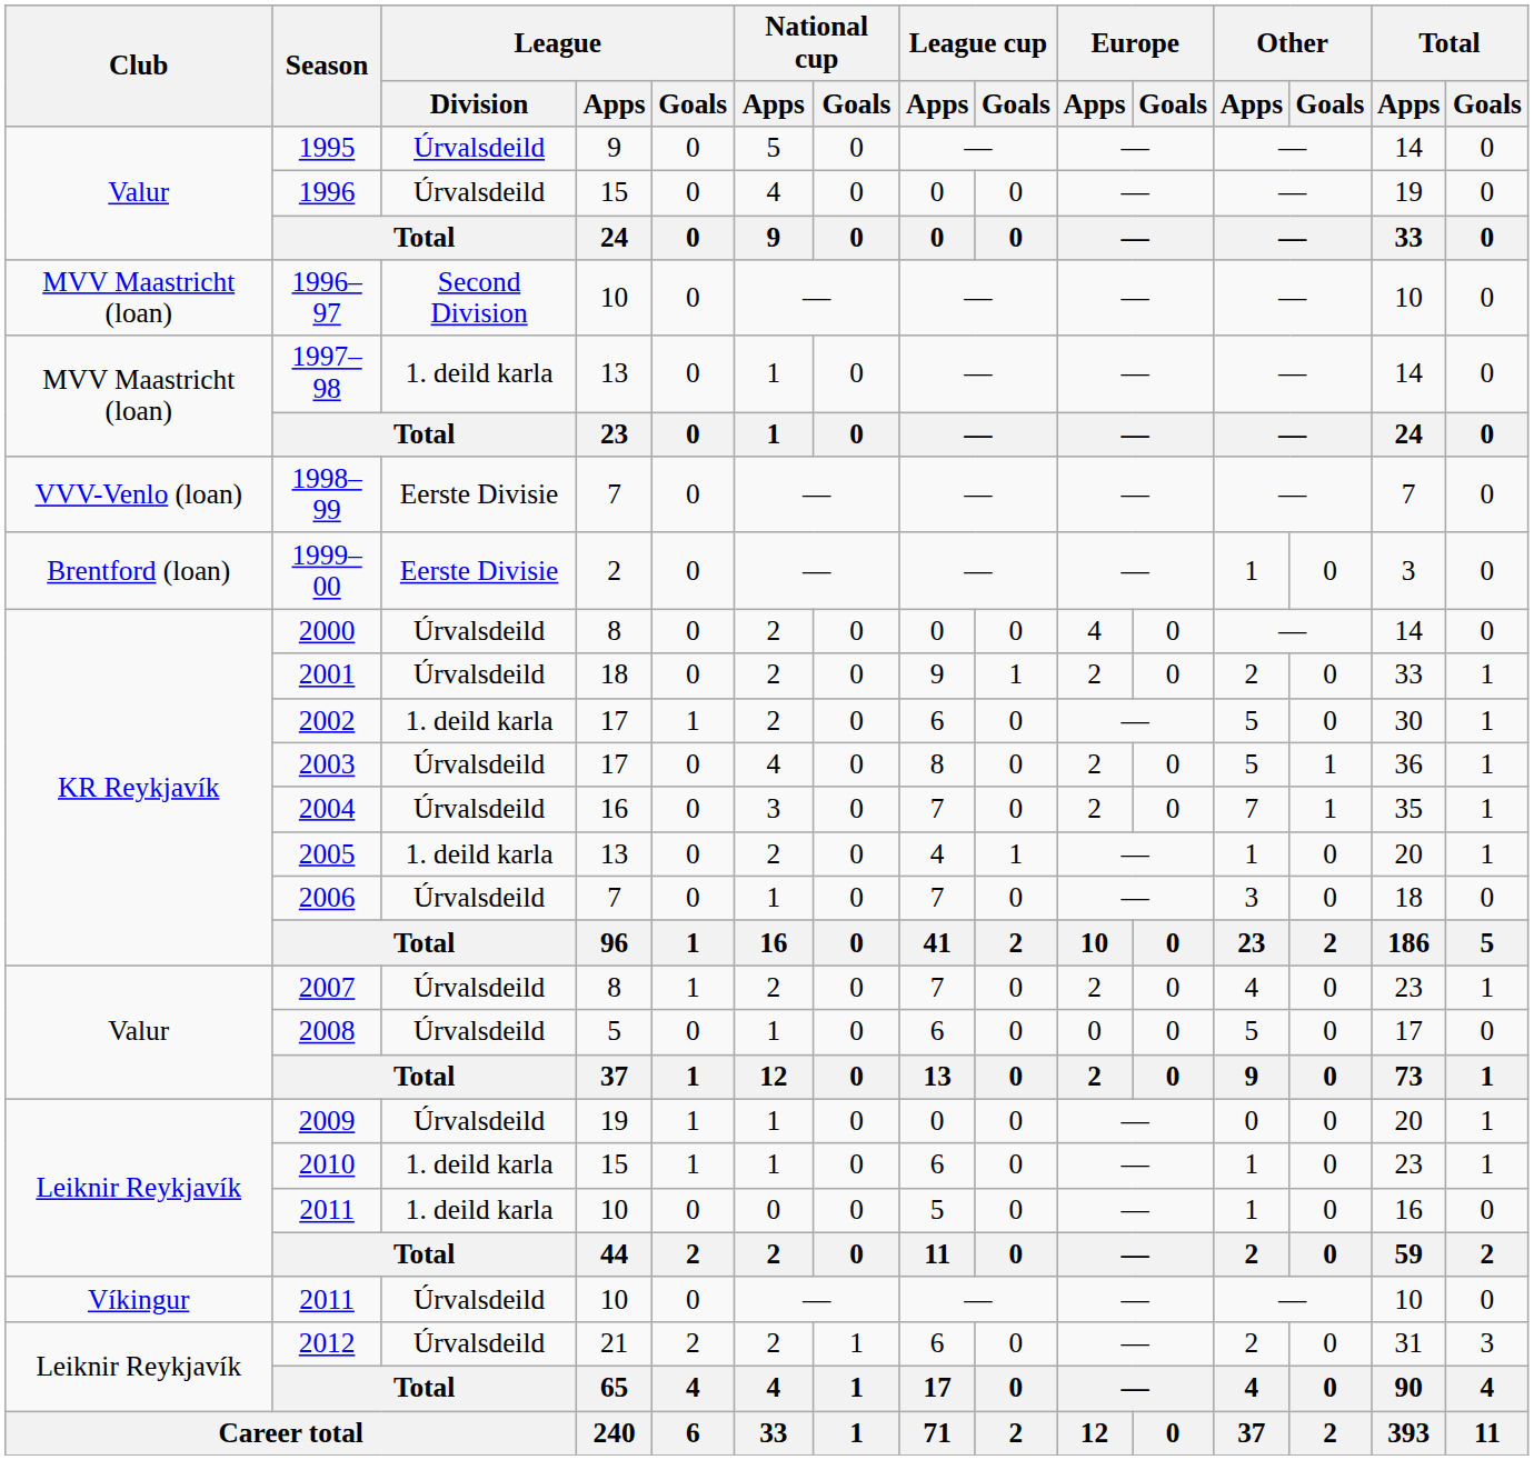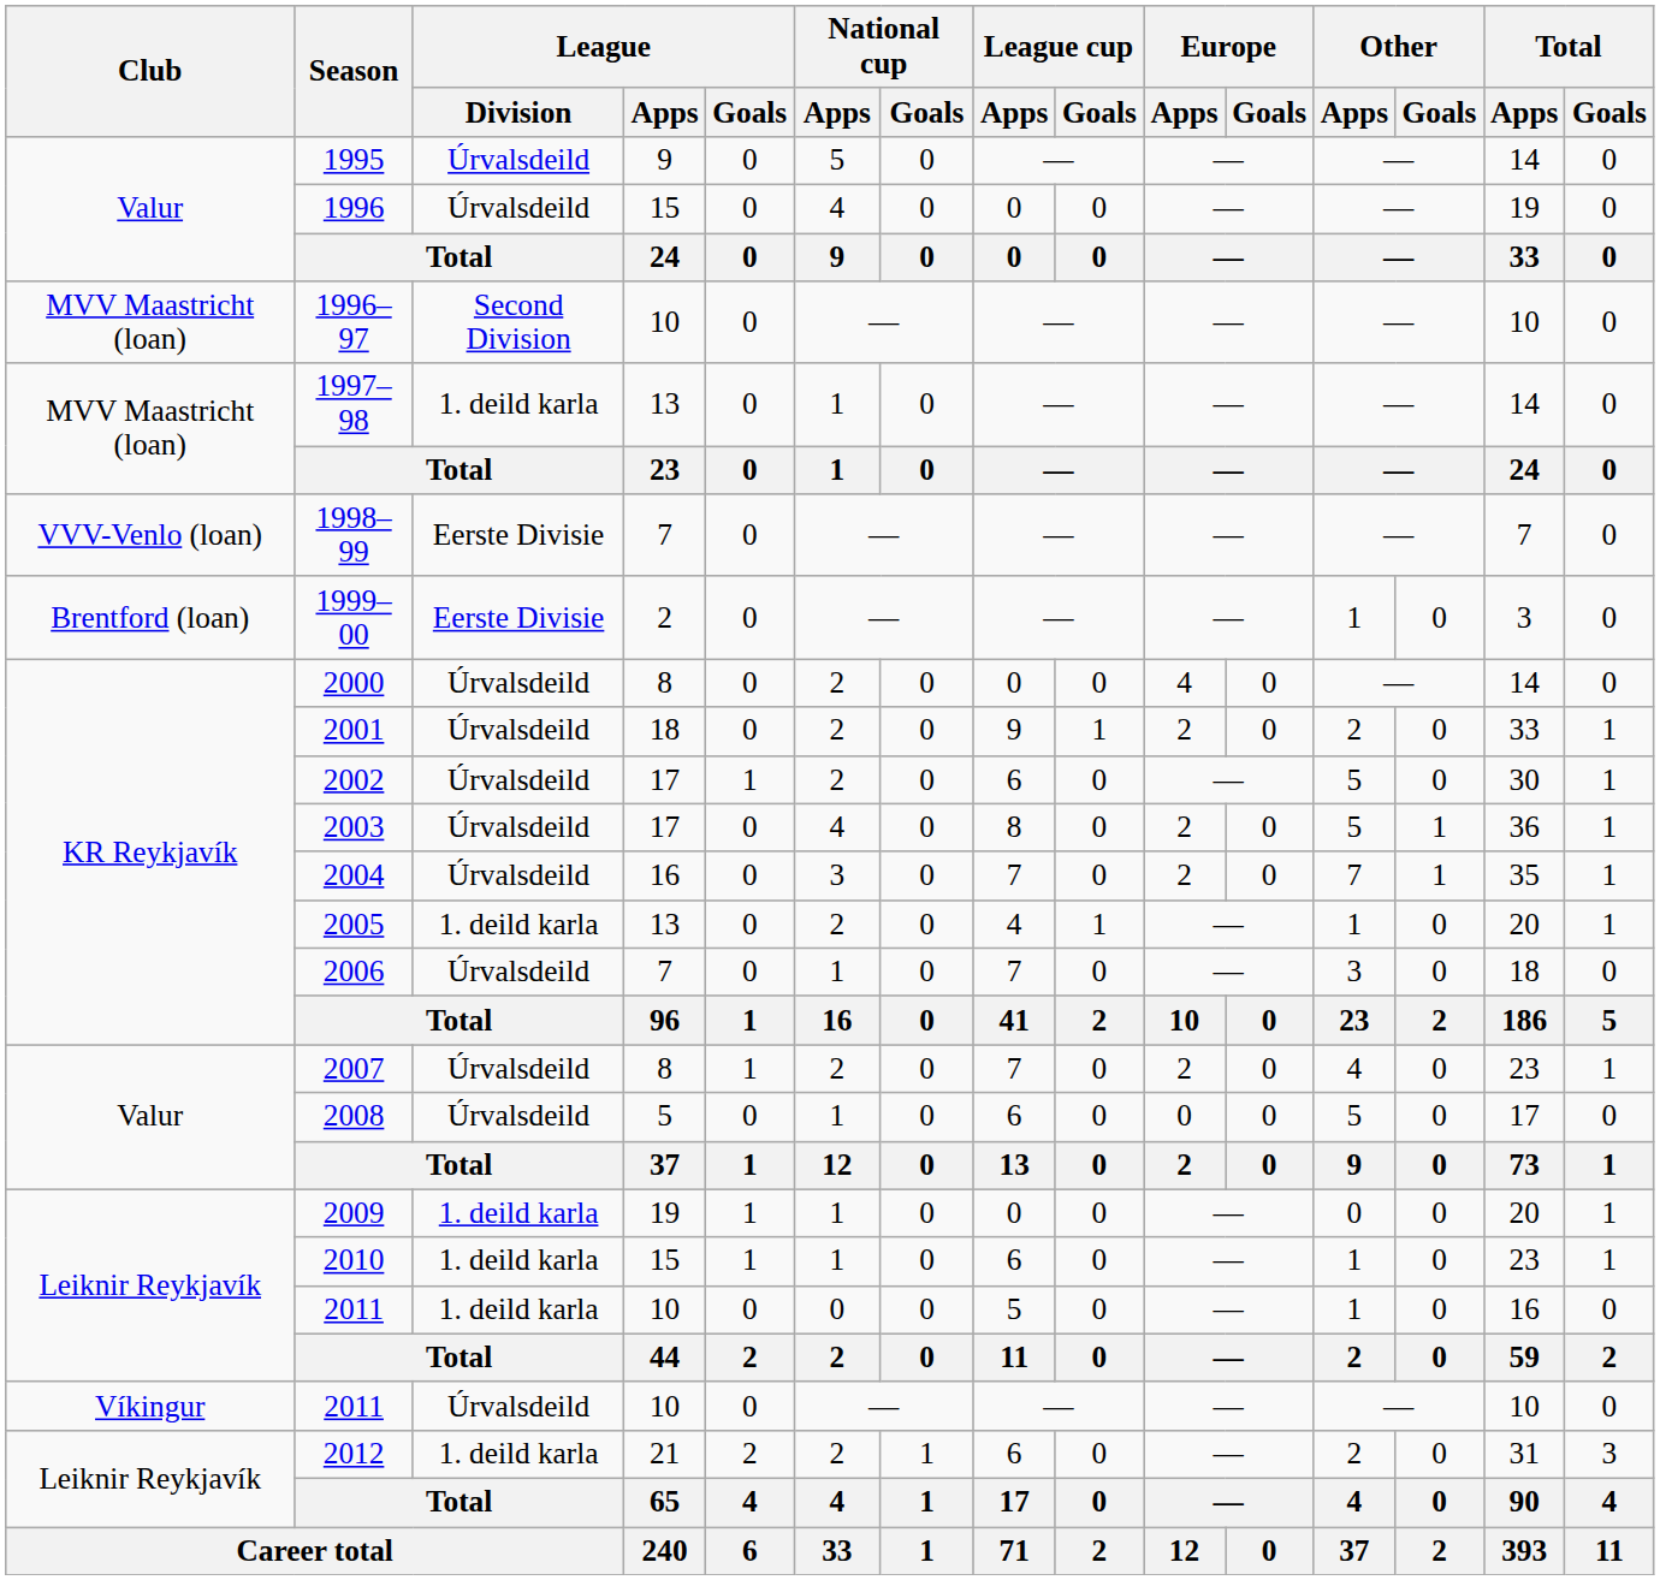2002 | League / Division: 1. deild karla -> Úrvalsdeild
2009 | League / Division: Úrvalsdeild -> 1. deild karla
2012 | League / Division: Úrvalsdeild -> 1. deild karla
